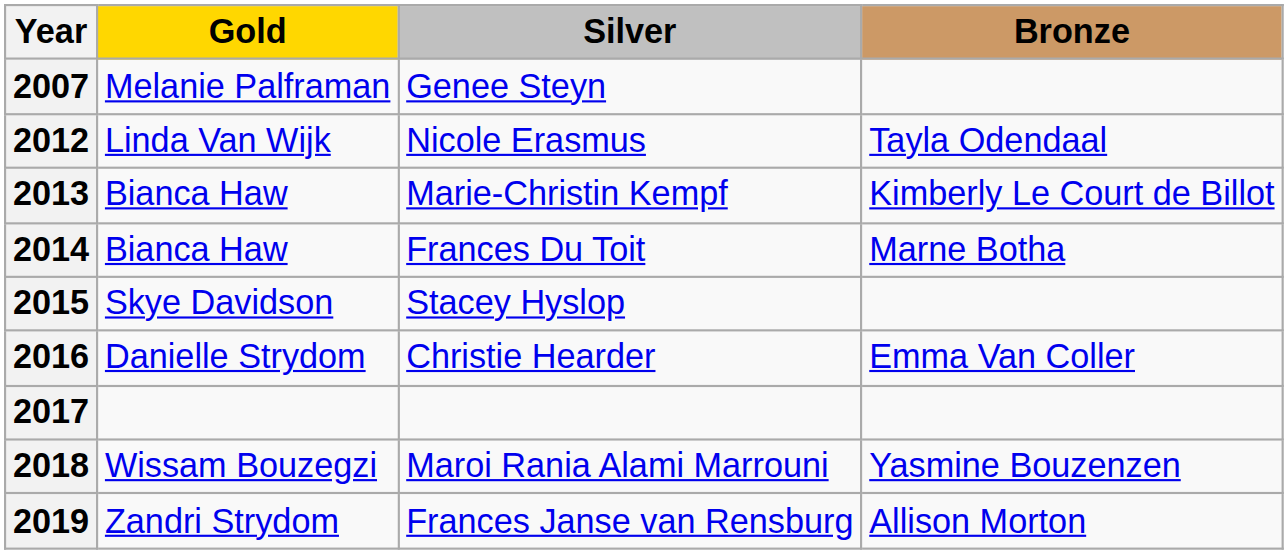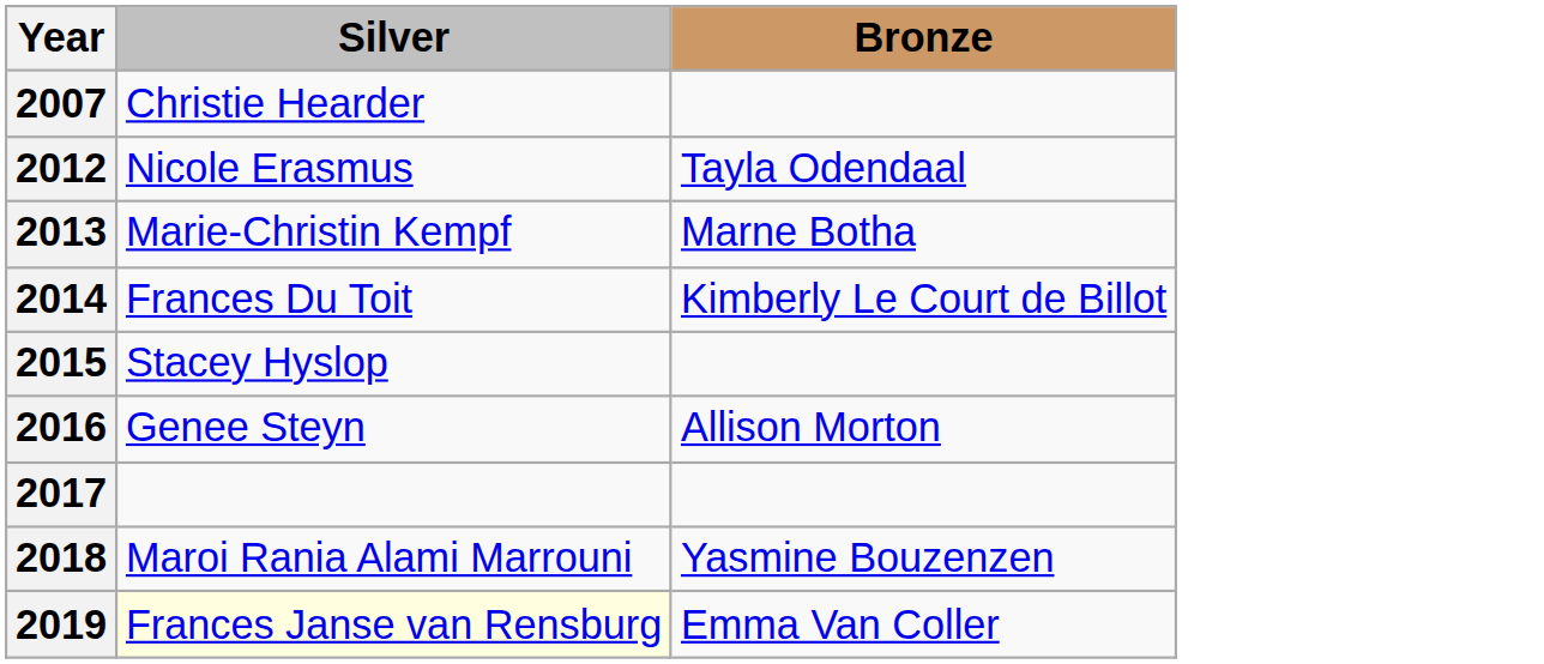- column: Gold | Melanie Palframan | Linda Van Wijk | Bianca Haw | Bianca Haw | Skye Davidson | Danielle Strydom | Wissam Bouzegzi | Zandri Strydom
2007 | Silver: Genee Steyn -> Christie Hearder
2013 | Bronze: Kimberly Le Court de Billot -> Marne Botha
2014 | Bronze: Marne Botha -> Kimberly Le Court de Billot
2016 | Silver: Christie Hearder -> Genee Steyn
2016 | Bronze: Emma Van Coller -> Allison Morton
2019 | Silver: no background -> lightyellow background
2019 | Bronze: Allison Morton -> Emma Van Coller
